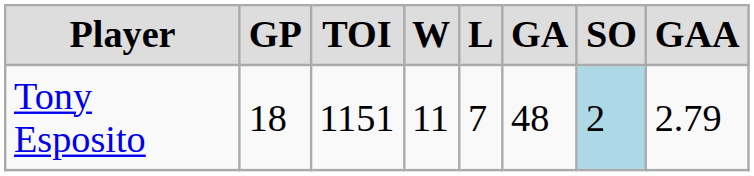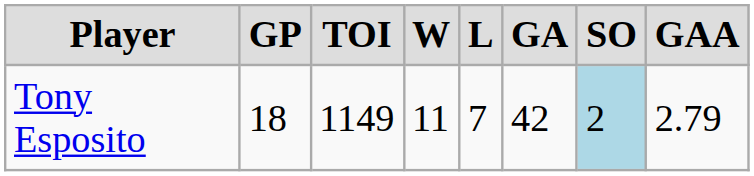Tony Esposito | TOI: 1151 -> 1149
Tony Esposito | GA: 48 -> 42
